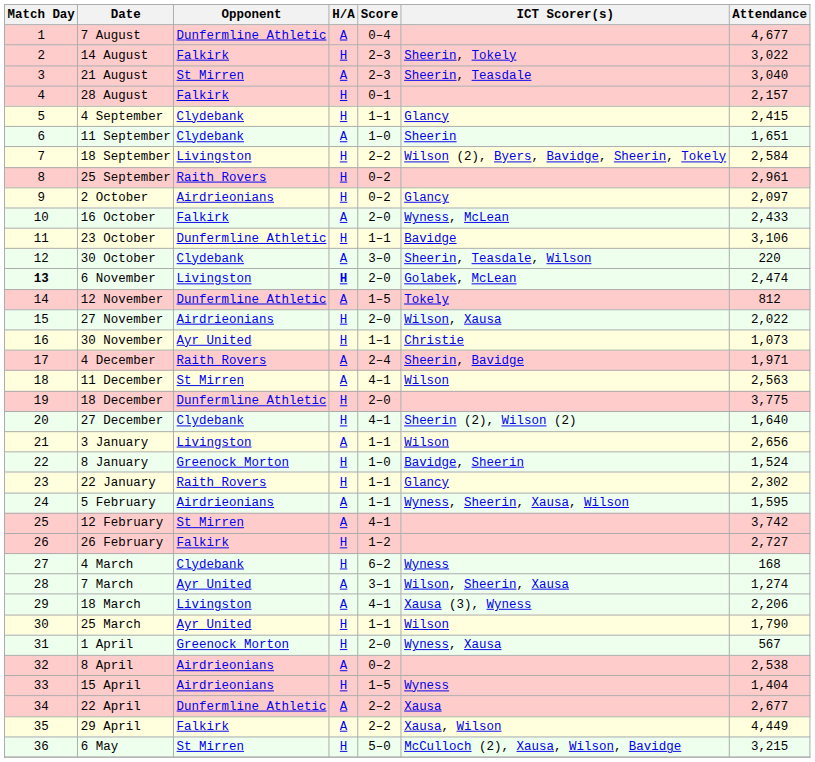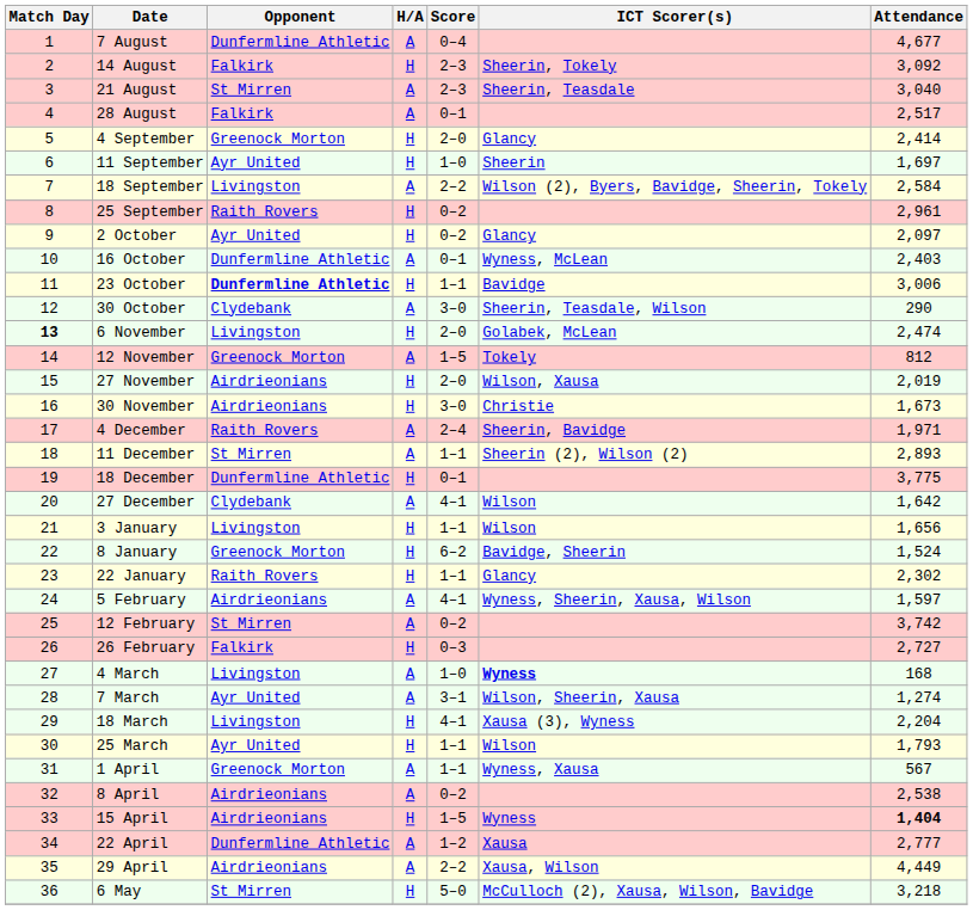14 August | Attendance: 3,022 -> 3,092
28 August | H/A: H -> A
28 August | Attendance: 2,157 -> 2,517
4 September | Opponent: Clydebank -> Greenock Morton
4 September | Score: 1–1 -> 2–0
4 September | Attendance: 2,415 -> 2,414
11 September | Opponent: Clydebank -> Ayr United
11 September | H/A: A -> H
11 September | Attendance: 1,651 -> 1,697
18 September | H/A: H -> A
2 October | Opponent: Airdrieonians -> Ayr United
16 October | Opponent: Falkirk -> Dunfermline Athletic
16 October | Score: 2–0 -> 0–1
16 October | Attendance: 2,433 -> 2,403
23 October | Opponent: normal -> bold
23 October | Attendance: 3,106 -> 3,006
30 October | Attendance: 220 -> 290
6 November | H/A: bold -> normal
12 November | Opponent: Dunfermline Athletic -> Greenock Morton
27 November | Attendance: 2,022 -> 2,019
30 November | Opponent: Ayr United -> Airdrieonians
30 November | Score: 1–1 -> 3–0
30 November | Attendance: 1,073 -> 1,673
11 December | Score: 4–1 -> 1–1
11 December | ICT Scorer(s): Wilson -> Sheerin (2), Wilson (2)
11 December | Attendance: 2,563 -> 2,893
18 December | Score: 2–0 -> 0–1
27 December | H/A: H -> A
27 December | ICT Scorer(s): Sheerin (2), Wilson (2) -> Wilson
27 December | Attendance: 1,640 -> 1,642
3 January | H/A: A -> H
3 January | Attendance: 2,656 -> 1,656
8 January | Score: 1–0 -> 6–2
5 February | Score: 1–1 -> 4–1
5 February | Attendance: 1,595 -> 1,597
12 February | Score: 4–1 -> 0–2
26 February | Score: 1–2 -> 0–3
4 March | Opponent: Clydebank -> Livingston
4 March | H/A: H -> A
4 March | Score: 6–2 -> 1–0
4 March | ICT Scorer(s): normal -> bold
18 March | H/A: A -> H
18 March | Attendance: 2,206 -> 2,204
25 March | Attendance: 1,790 -> 1,793
1 April | H/A: H -> A
1 April | Score: 2–0 -> 1–1
15 April | Attendance: normal -> bold
22 April | Score: 2–2 -> 1–2
22 April | Attendance: 2,677 -> 2,777
29 April | Opponent: Falkirk -> Airdrieonians
6 May | Attendance: 3,215 -> 3,218
